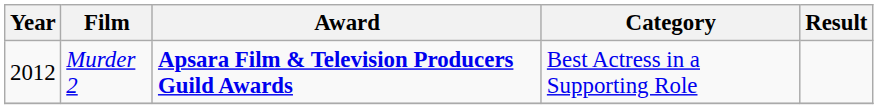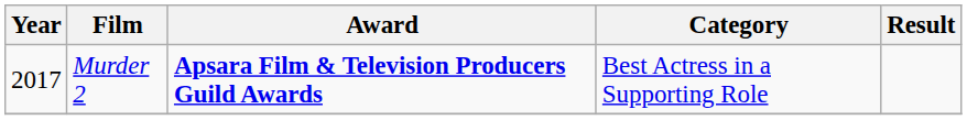Murder 2 | Year: 2012 -> 2017
